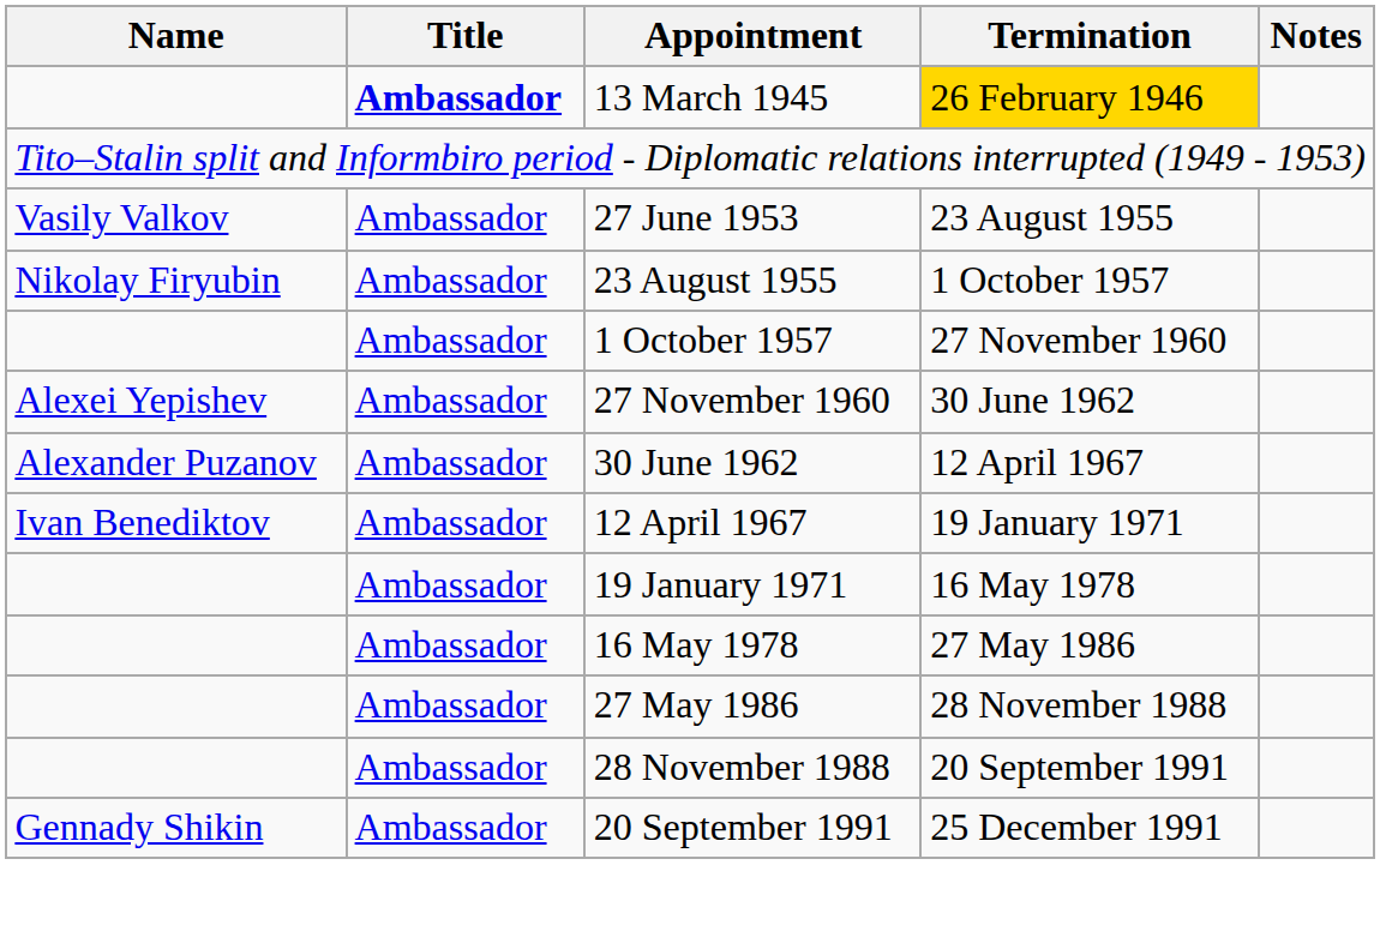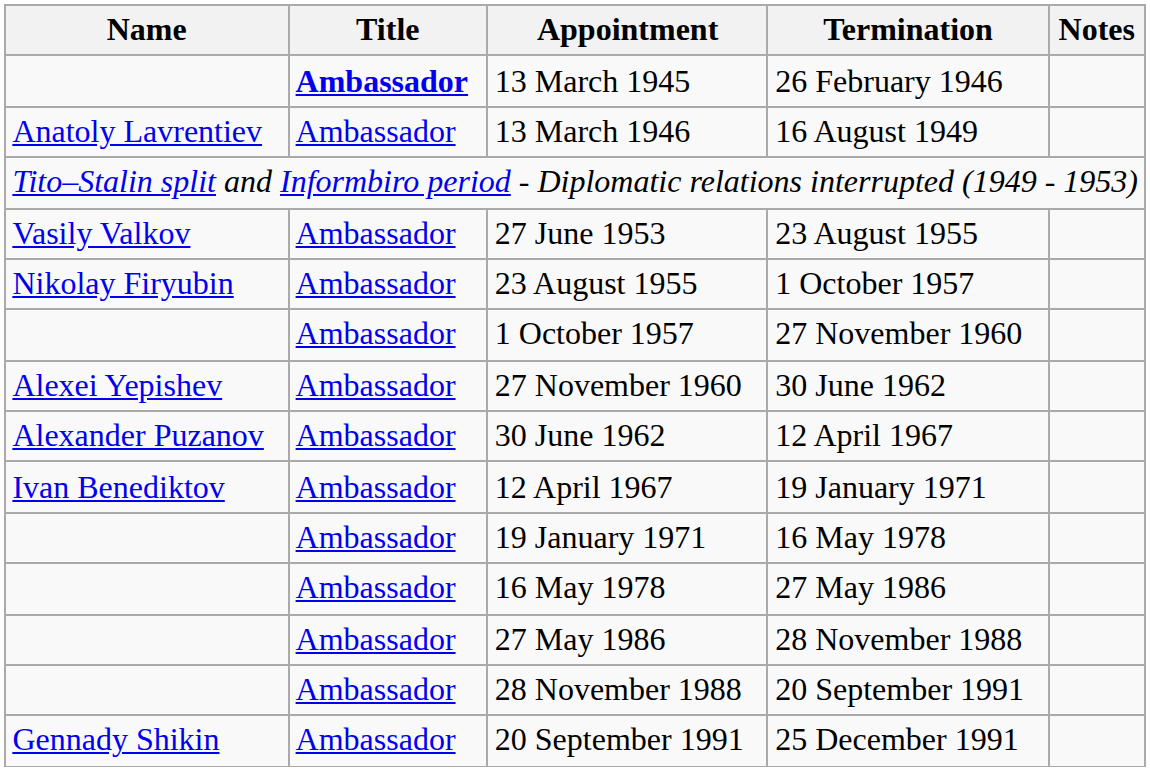13 March 1945 | Termination: gold background -> no background
+ row: Anatoly Lavrentiev | Ambassador | 13 March 1946 | 16 August 1949
